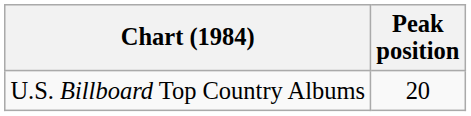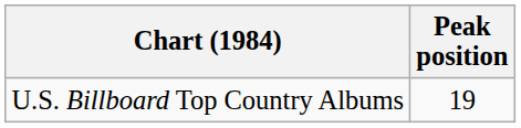U.S. Billboard Top Country Albums | Peak position: 20 -> 19
